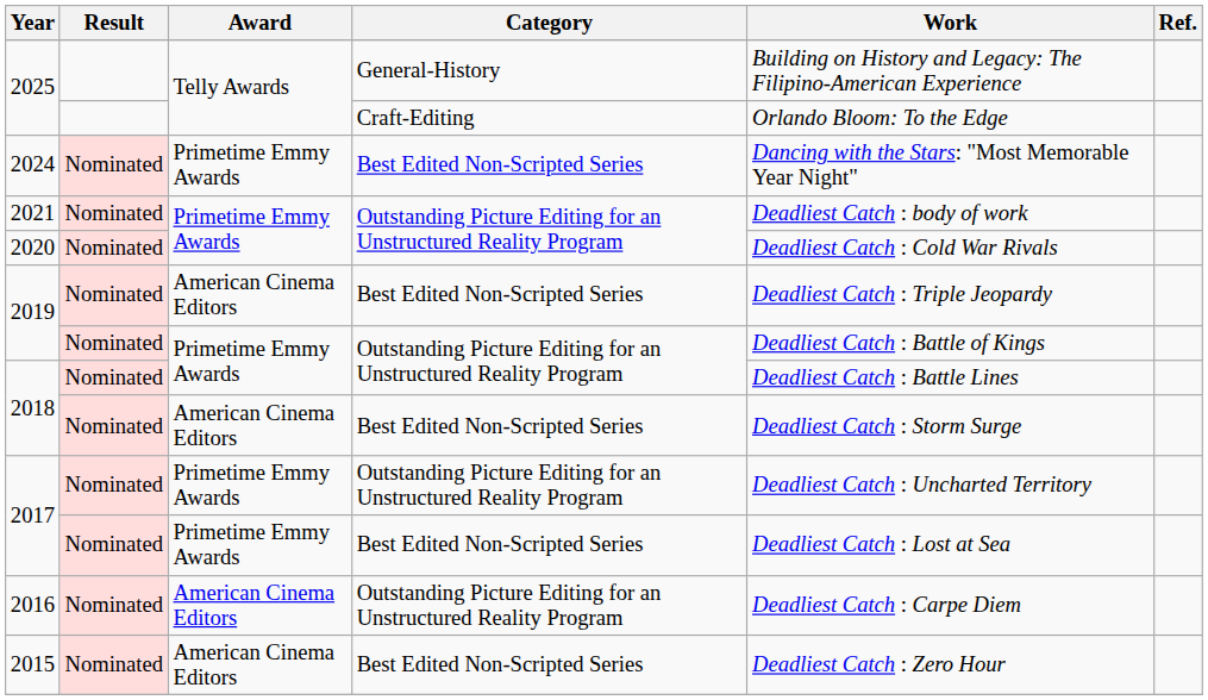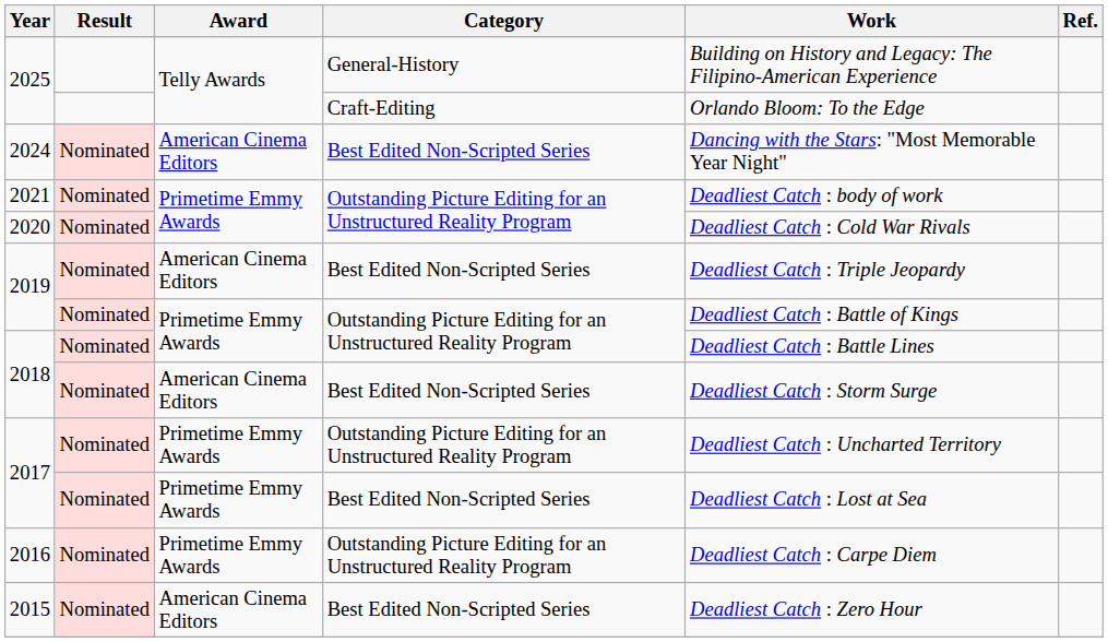2024 | Award: Primetime Emmy Awards -> American Cinema Editors
2016 | Award: American Cinema Editors -> Primetime Emmy Awards
